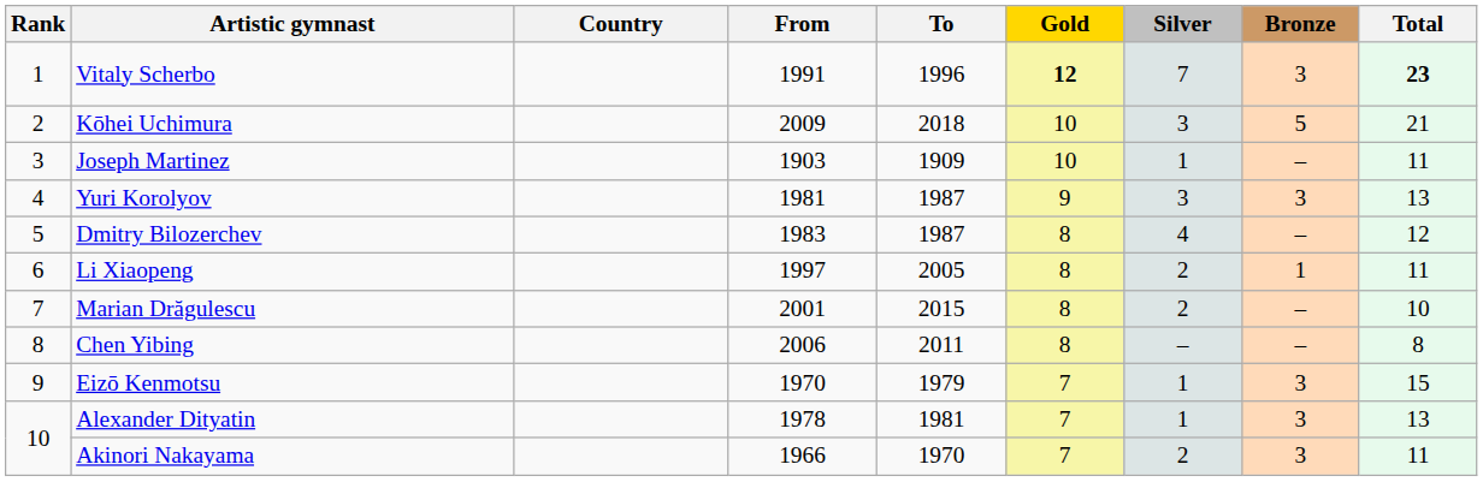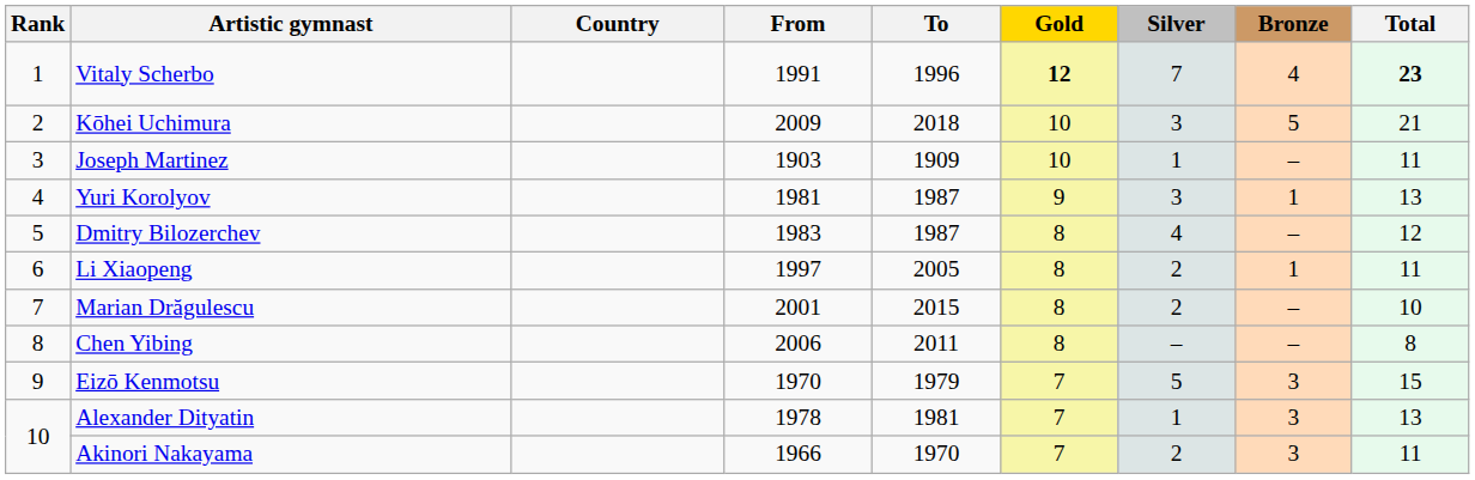Vitaly Scherbo | Bronze: 3 -> 4
Yuri Korolyov | Bronze: 3 -> 1
Eizō Kenmotsu | Silver: 1 -> 5
